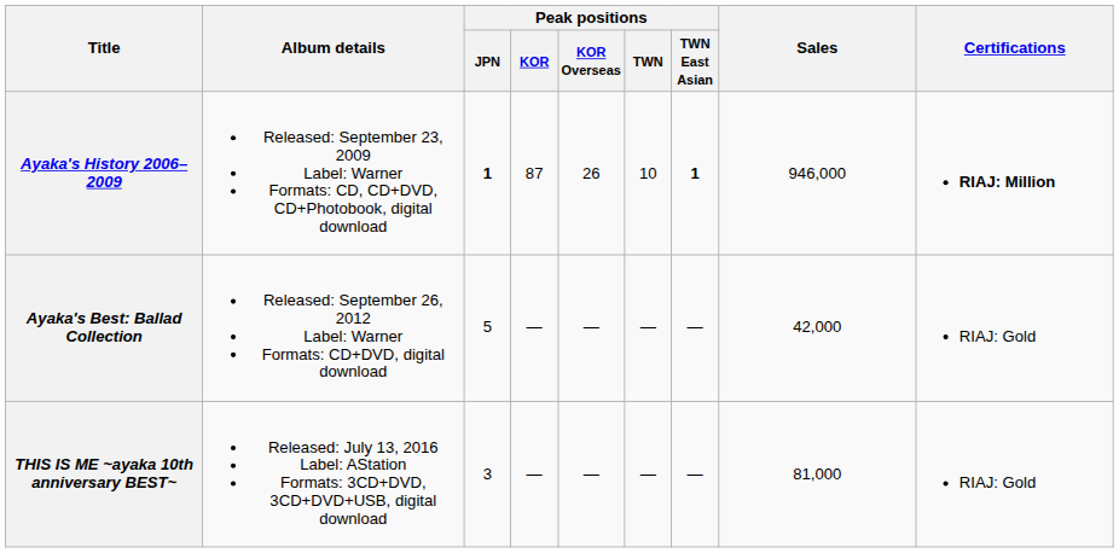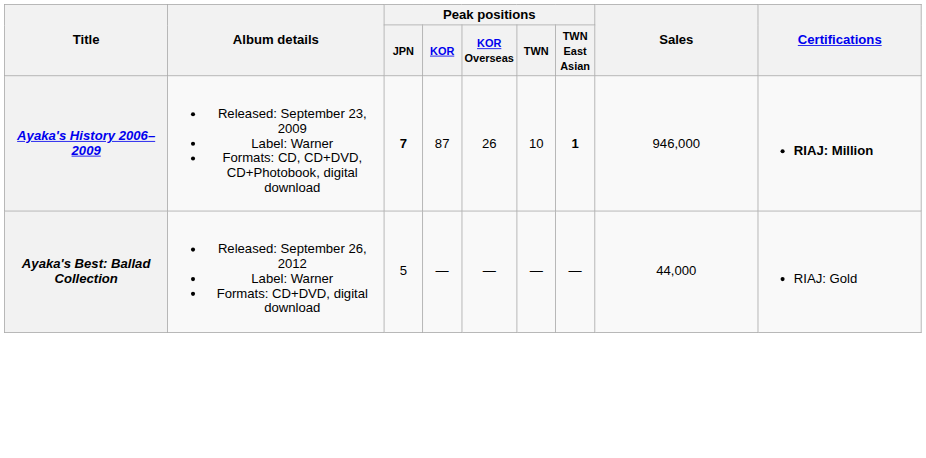Ayaka's History 2006–2009 | Peak positions / JPN: 1 -> 7
Ayaka's Best: Ballad Collection | Sales: 42,000 -> 44,000
- row: THIS IS ME ~ayaka 10th anniversary BEST~ | Released: July 13, 2016 Label: AStation Formats: 3CD+DVD, 3CD+DVD+USB, digital download | 3 | — | — | — | — | 81,000 | RIAJ: Gold
